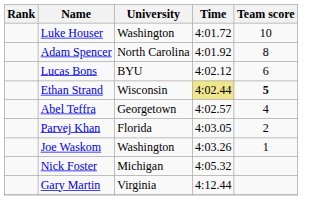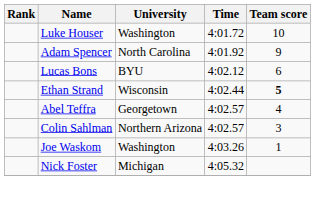Adam Spencer | Team score: 8 -> 9
Ethan Strand | Time: khaki background -> no background
+ row: Colin Sahlman | Northern Arizona | 4:02.57 | 3
- row: Parvej Khan | Florida | 4:03.05 | 2
- row: Gary Martin | Virginia | 4:12.44
